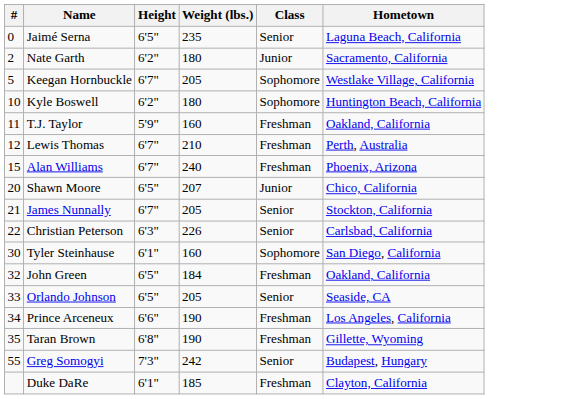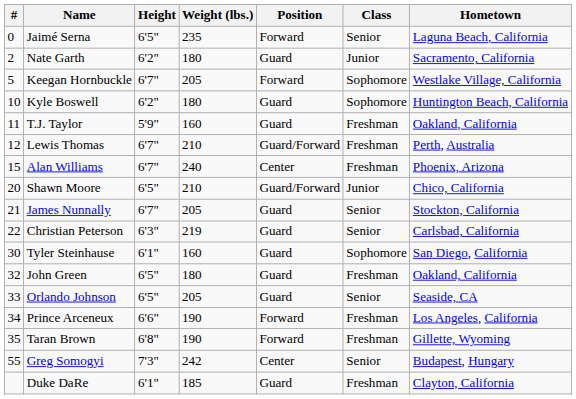+ column: Position | Forward | Guard | Forward | Guard | Guard | Guard/Forward | Center | Guard/Forward | Guard | Guard | Guard | Guard | Guard | Forward | Forward | Center | Guard
Shawn Moore | Weight (lbs.): 207 -> 210
Christian Peterson | Weight (lbs.): 226 -> 219
John Green | Weight (lbs.): 184 -> 180
